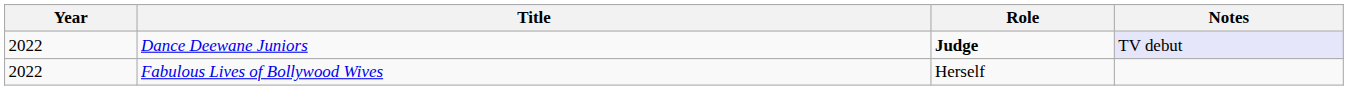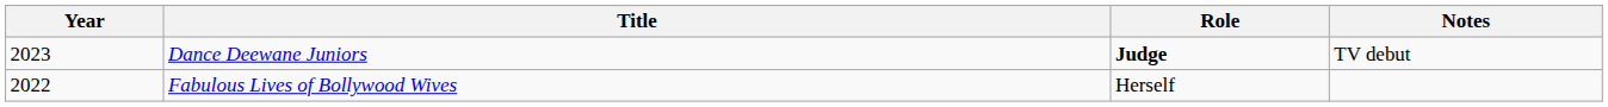Dance Deewane Juniors | Year: 2022 -> 2023
Dance Deewane Juniors | Notes: lavender background -> no background
